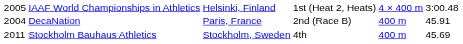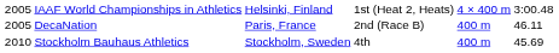DecaNation | column 1: 2004 -> 2005
DecaNation | column 6: 45.91 -> 46.11
Stockholm Bauhaus Athletics | column 1: 2011 -> 2010
